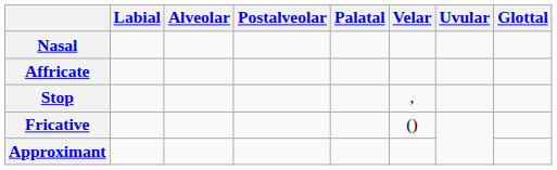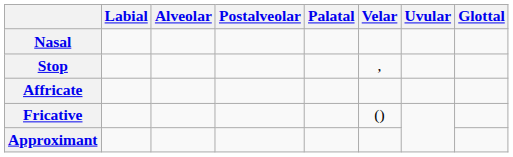rows swapped: Stop <-> Affricate
